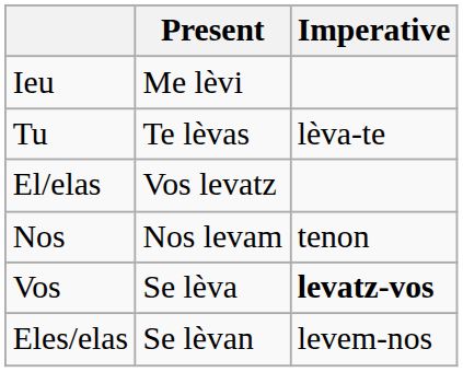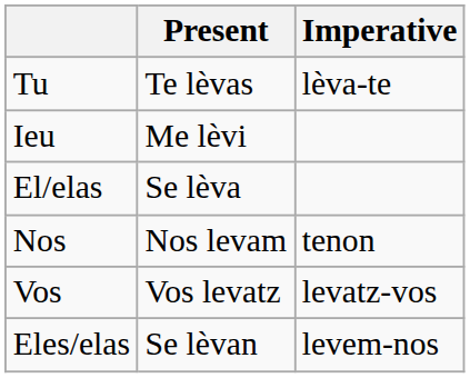rows swapped: Ieu <-> Tu
El/elas | Present: Vos levatz -> Se lèva
Vos | Present: Se lèva -> Vos levatz
Vos | Imperative: bold -> normal
